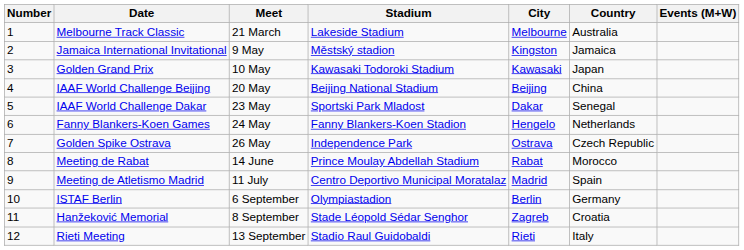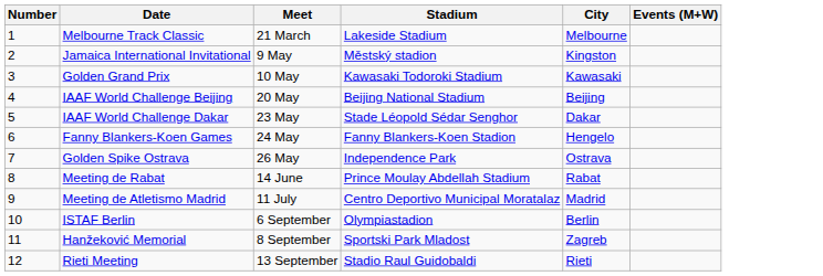- column: Country | Australia | Jamaica | Japan | China | Senegal | Netherlands | Czech Republic | Morocco | Spain | Germany | Croatia | Italy
IAAF World Challenge Dakar | Stadium: Sportski Park Mladost -> Stade Léopold Sédar Senghor
Hanžeković Memorial | Stadium: Stade Léopold Sédar Senghor -> Sportski Park Mladost
